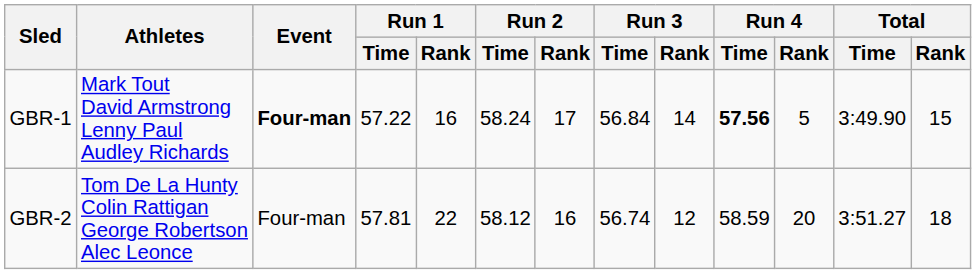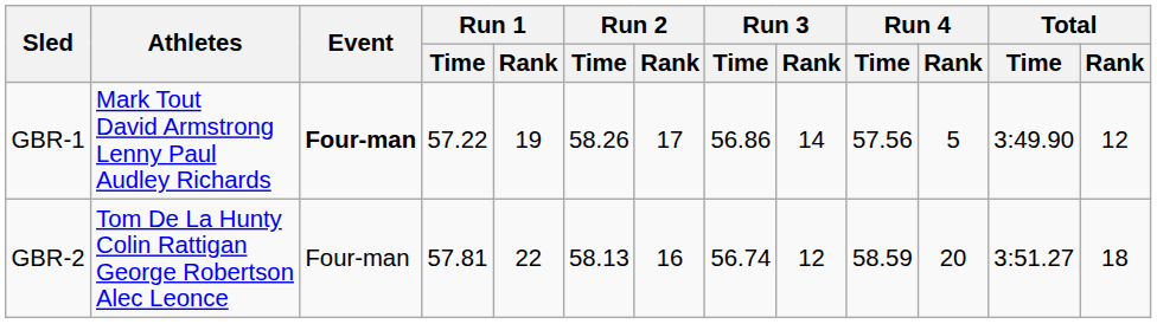GBR-1 | Run 1 / Rank: 16 -> 19
GBR-1 | Run 2 / Time: 58.24 -> 58.26
GBR-1 | Run 3 / Time: 56.84 -> 56.86
GBR-1 | Run 4 / Time: bold -> normal
GBR-1 | Total / Rank: 15 -> 12
GBR-2 | Run 2 / Time: 58.12 -> 58.13
